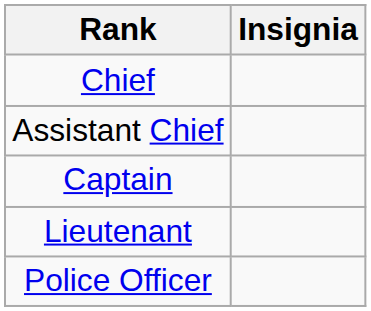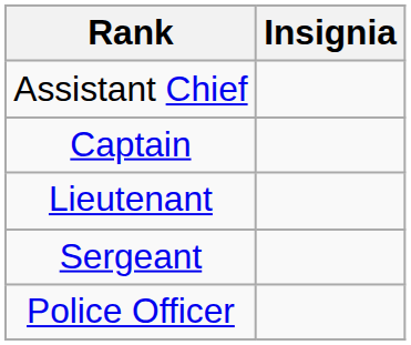- row: Chief
+ row: Sergeant
